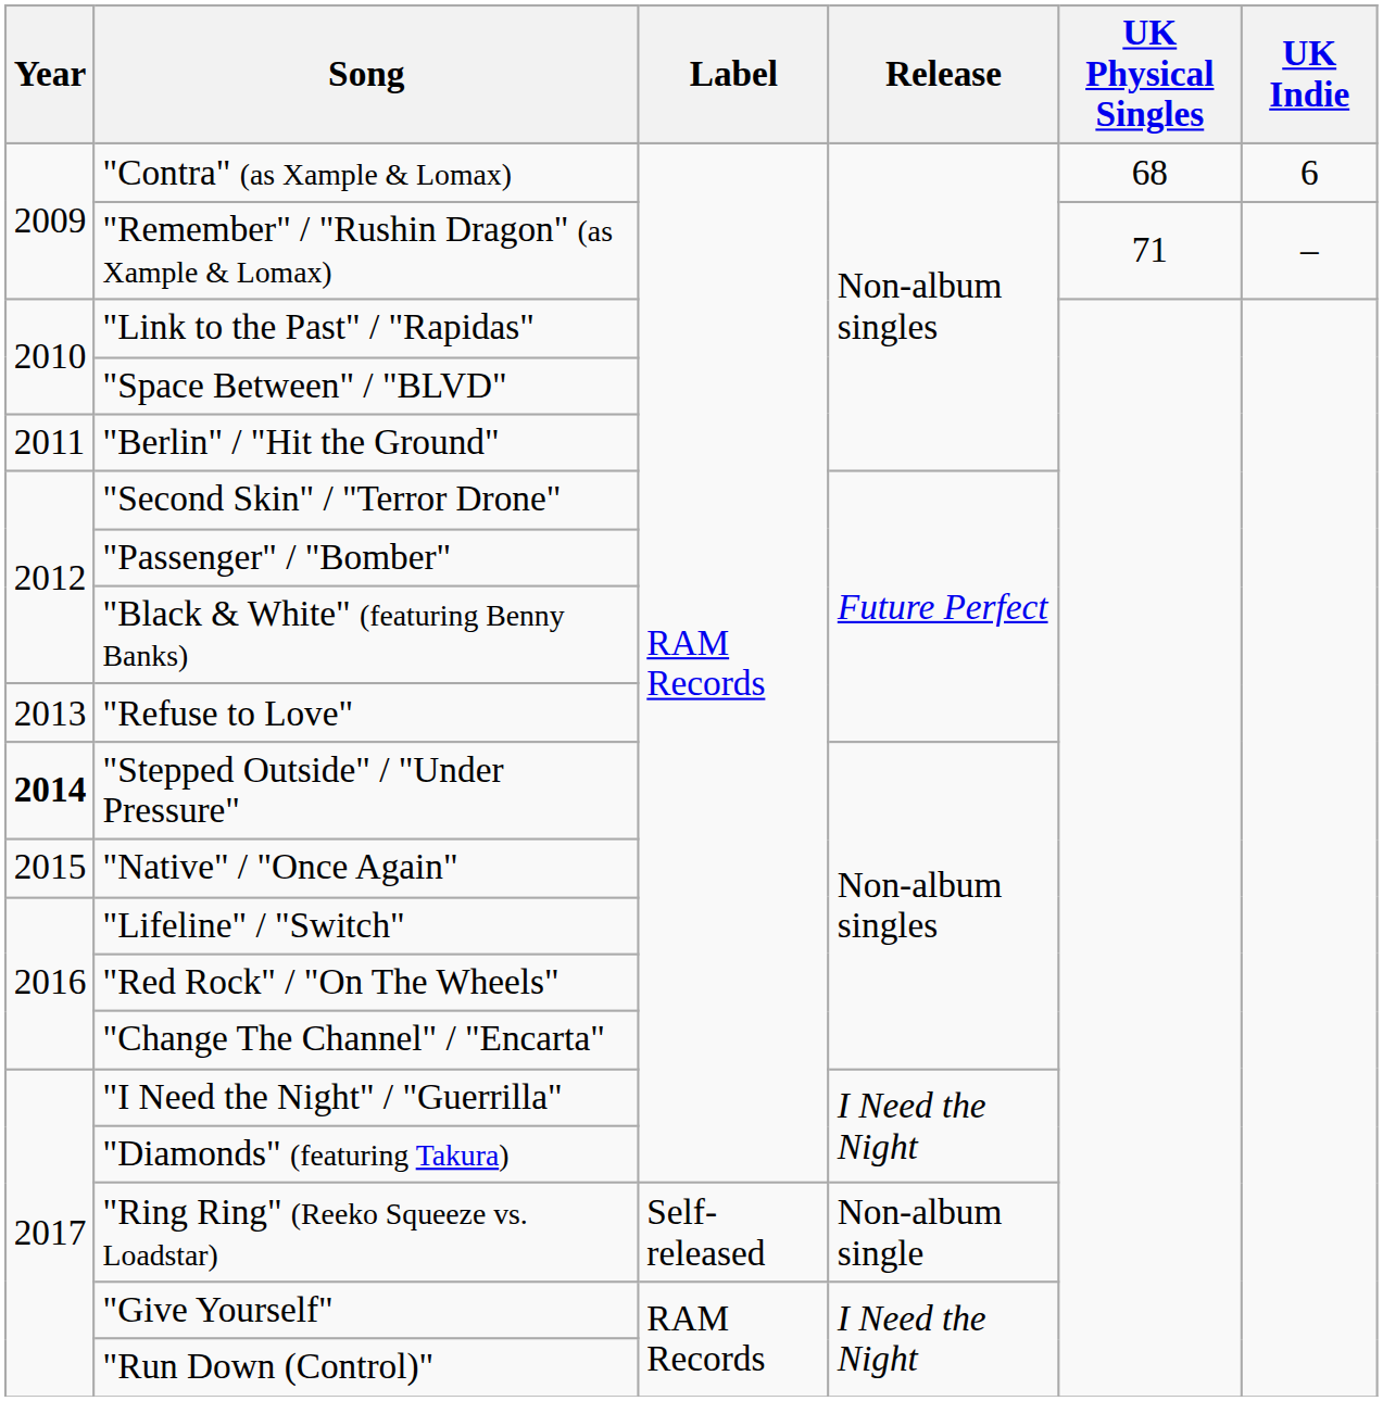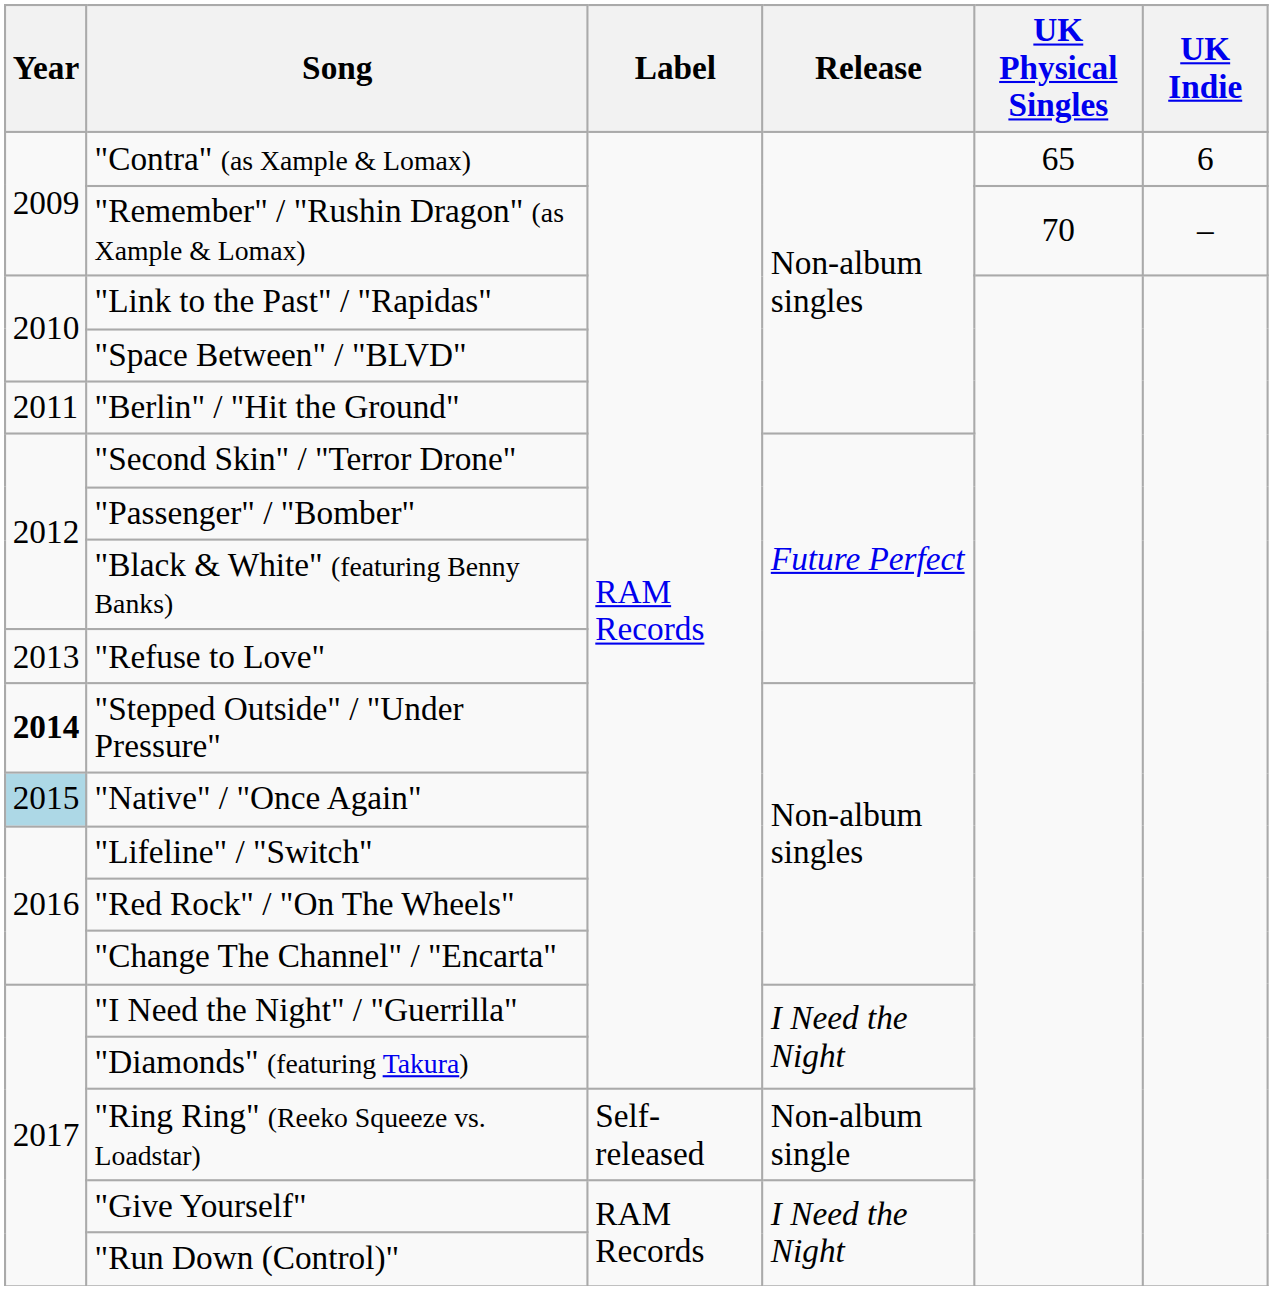"Contra" (as Xample & Lomax) | UK Physical Singles: 68 -> 65
"Remember" / "Rushin Dragon" (as Xample & Lomax) | UK Physical Singles: 71 -> 70
"Native" / "Once Again" | Year: no background -> lightblue background
